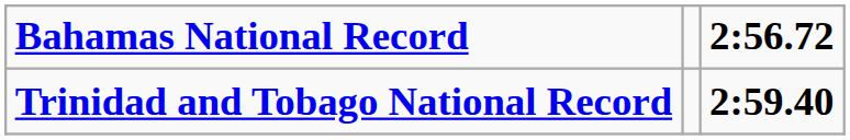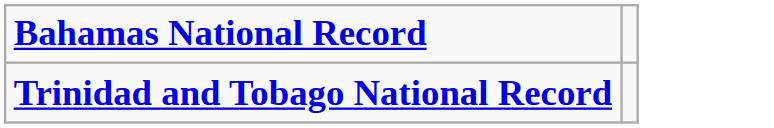- column: 2:56.72 | 2:59.40
